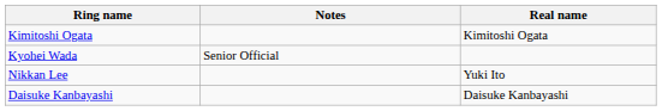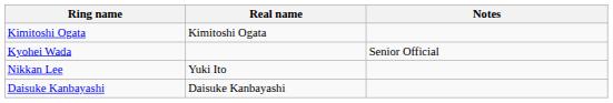columns swapped: Real name <-> Notes
